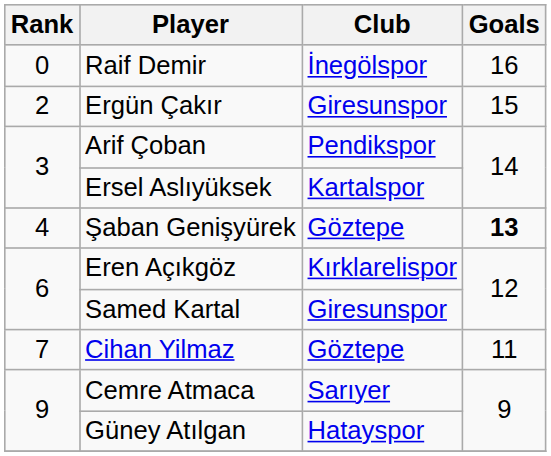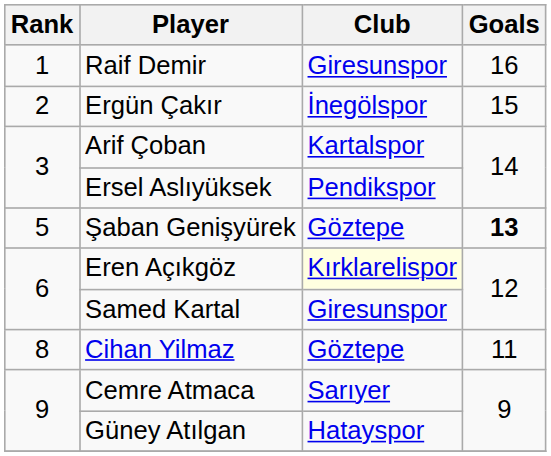Raif Demir | Rank: 0 -> 1
Raif Demir | Club: İnegölspor -> Giresunspor
Ergün Çakır | Club: Giresunspor -> İnegölspor
Arif Çoban | Club: Pendikspor -> Kartalspor
Ersel Aslıyüksek | Club: Kartalspor -> Pendikspor
Şaban Genişyürek | Rank: 4 -> 5
Eren Açıkgöz | Club: no background -> lightyellow background
Cihan Yilmaz | Rank: 7 -> 8
